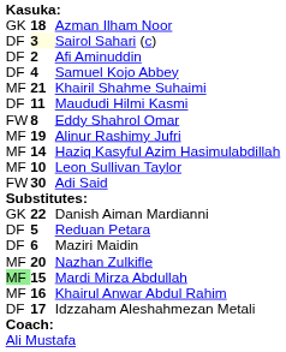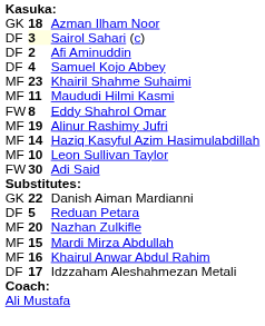Khairil Shahme Suhaimi | column 2: 21 -> 23
Maududi Hilmi Kasmi | column 1: DF -> MF
- row: DF | 6 | Maziri Maidin
Mardi Mirza Abdullah | column 1: lightgreen background -> no background
